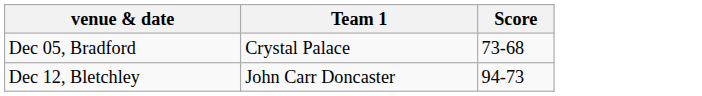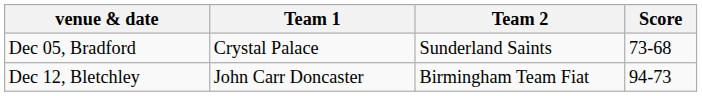+ column: Team 2 | Sunderland Saints | Birmingham Team Fiat
